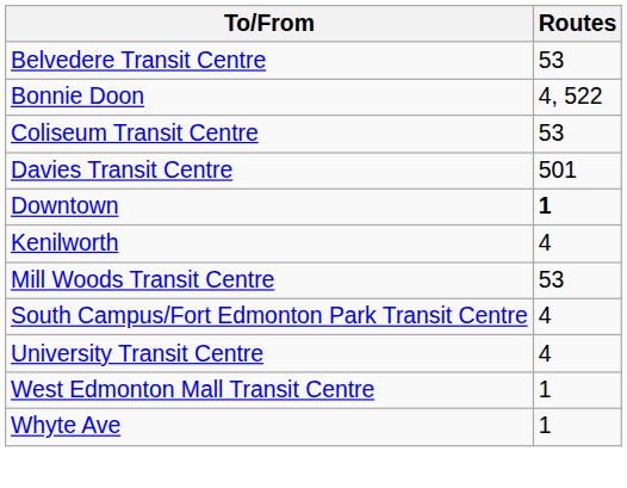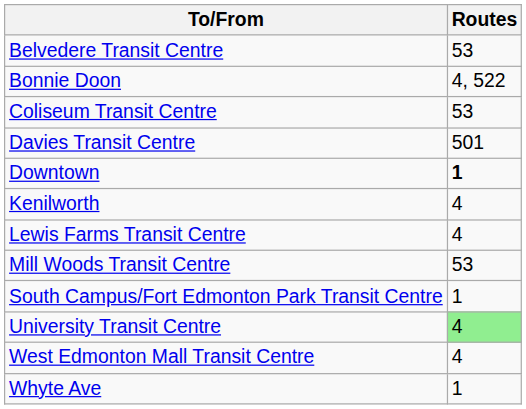+ row: Lewis Farms Transit Centre | 4
South Campus/Fort Edmonton Park Transit Centre | Routes: 4 -> 1
University Transit Centre | Routes: no background -> lightgreen background
West Edmonton Mall Transit Centre | Routes: 1 -> 4
